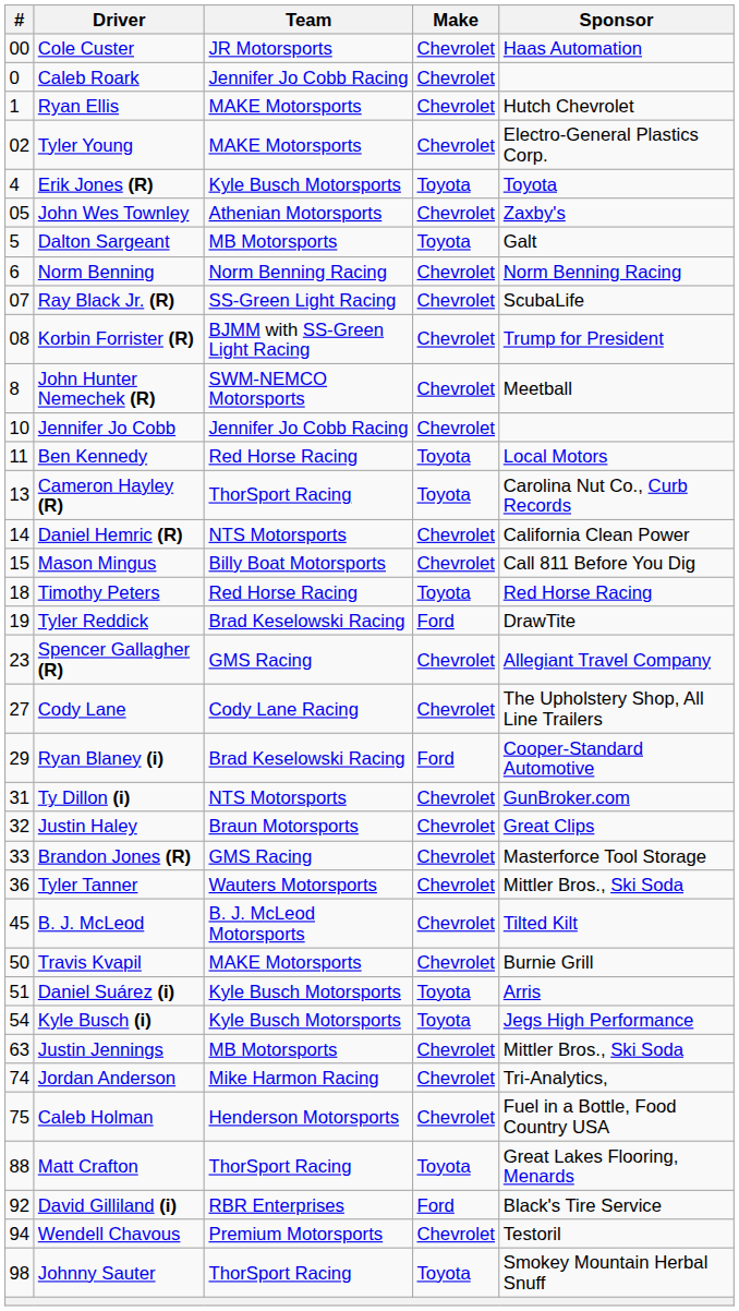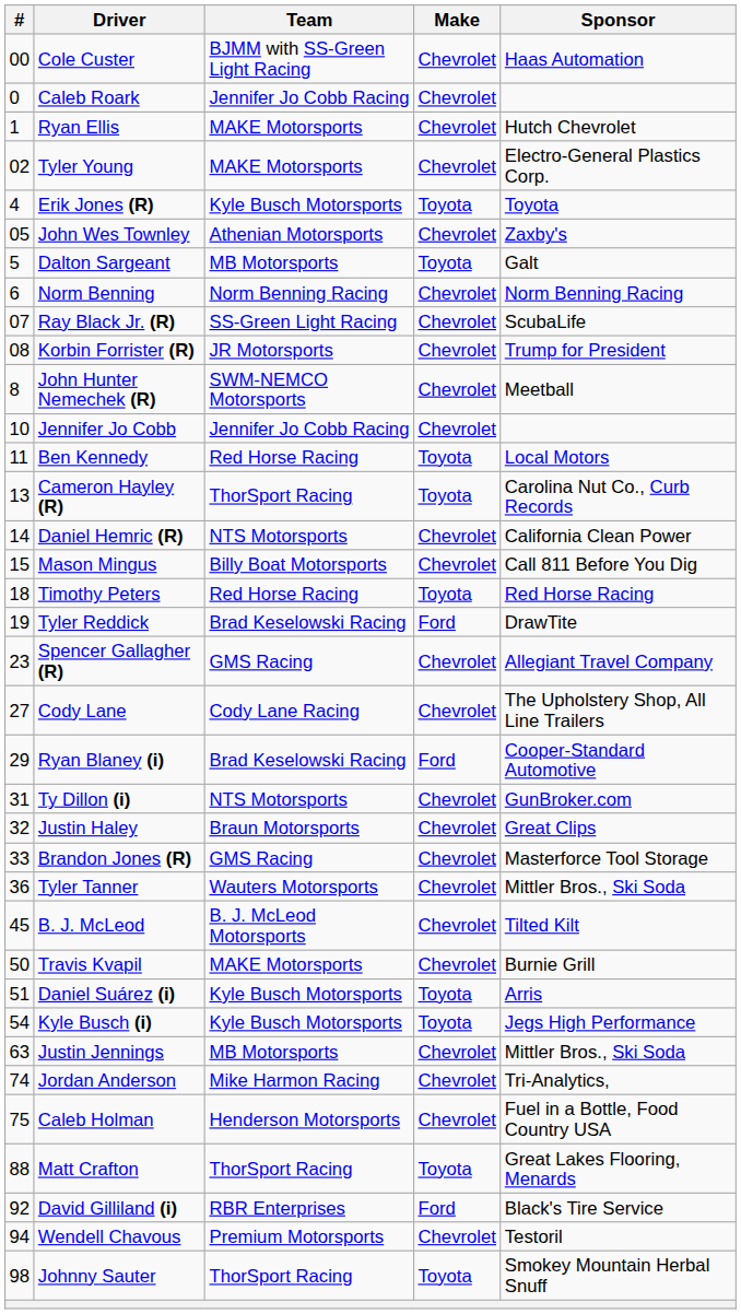Cole Custer | Team: JR Motorsports -> BJMM with SS-Green Light Racing
Korbin Forrister (R) | Team: BJMM with SS-Green Light Racing -> JR Motorsports
